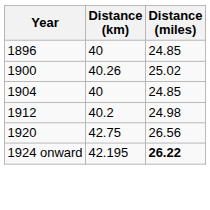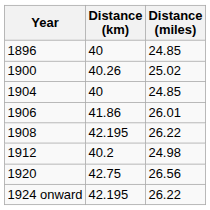+ row: 1906 | 41.86 | 26.01
+ row: 1908 | 42.195 | 26.22
1924 onward | Distance (miles): bold -> normal
